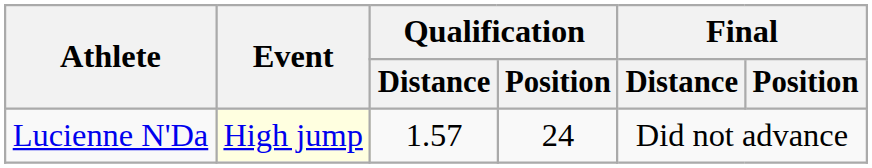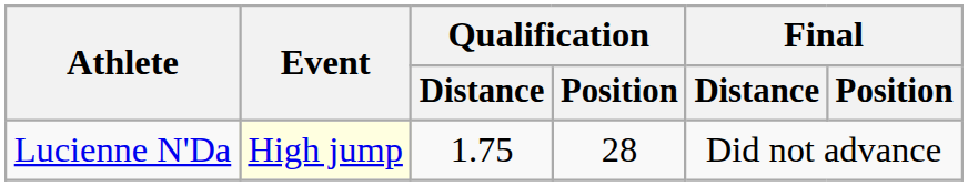Lucienne N'Da | Qualification / Distance: 1.57 -> 1.75
Lucienne N'Da | Qualification / Position: 24 -> 28
